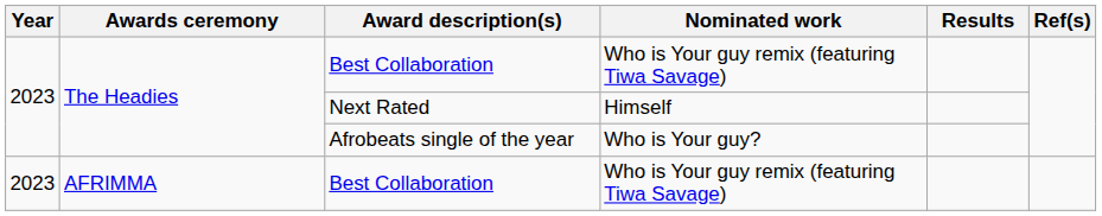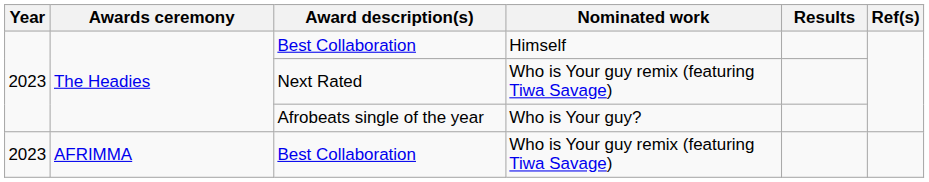The Headies / Best Collaboration | Nominated work: Who is Your guy remix (featuring Tiwa Savage) -> Himself
Next Rated | Nominated work: Himself -> Who is Your guy remix (featuring Tiwa Savage)
